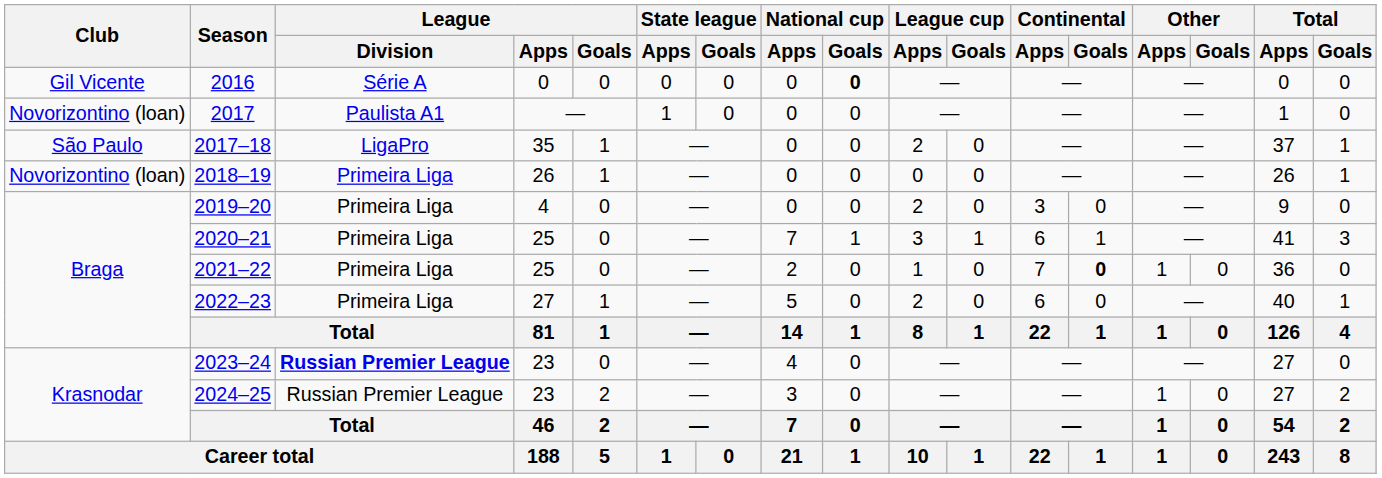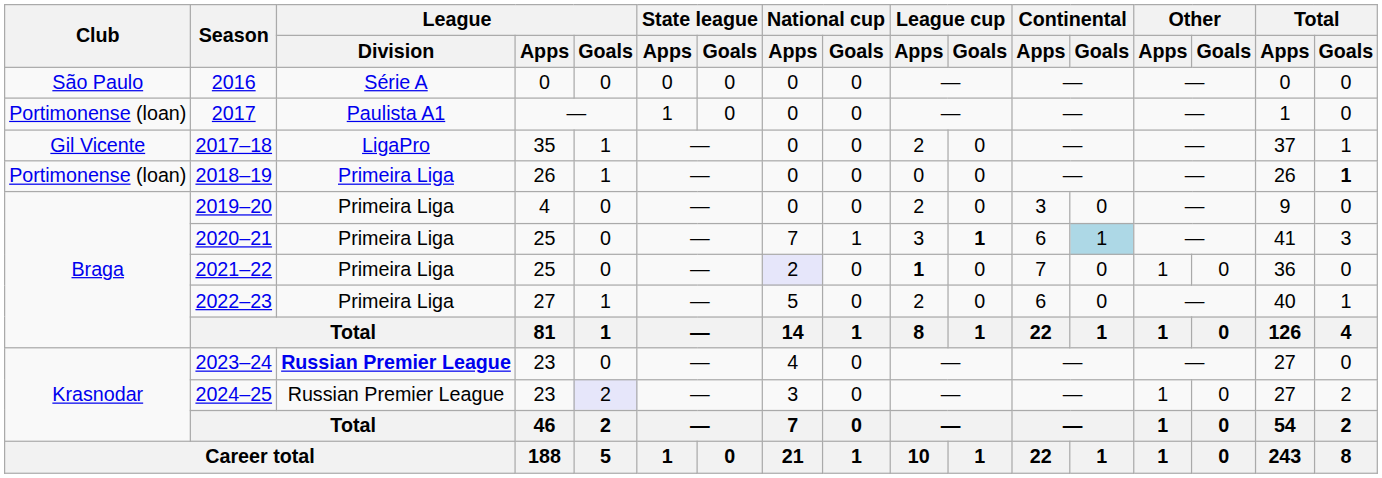2016 | Club: Gil Vicente -> São Paulo
2016 | National cup / Goals: bold -> normal
2017 | Club: Novorizontino (loan) -> Portimonense (loan)
2017–18 | Club: São Paulo -> Gil Vicente
2018–19 | Club: Novorizontino (loan) -> Portimonense (loan)
2018–19 | Total / Goals: normal -> bold
2020–21 | League cup / Goals: normal -> bold
2020–21 | Continental / Goals: no background -> lightblue background
2021–22 | National cup / Apps: no background -> lavender background
2021–22 | League cup / Apps: normal -> bold
2021–22 | Continental / Goals: bold -> normal
2024–25 | League / Goals: no background -> lavender background
